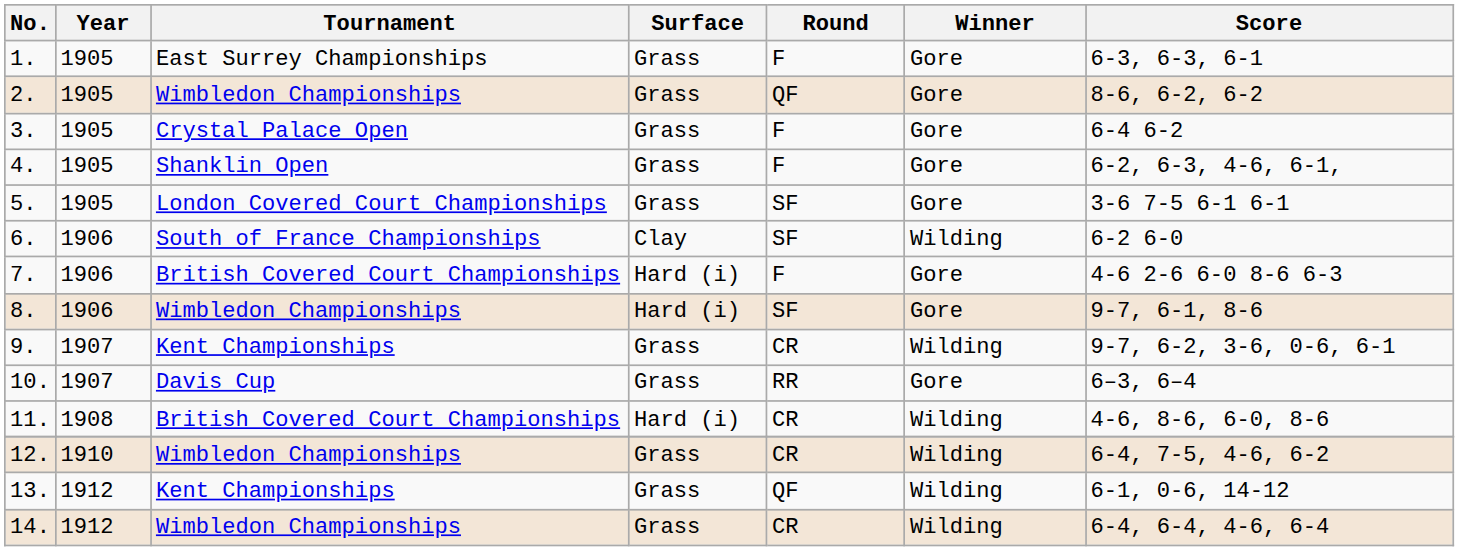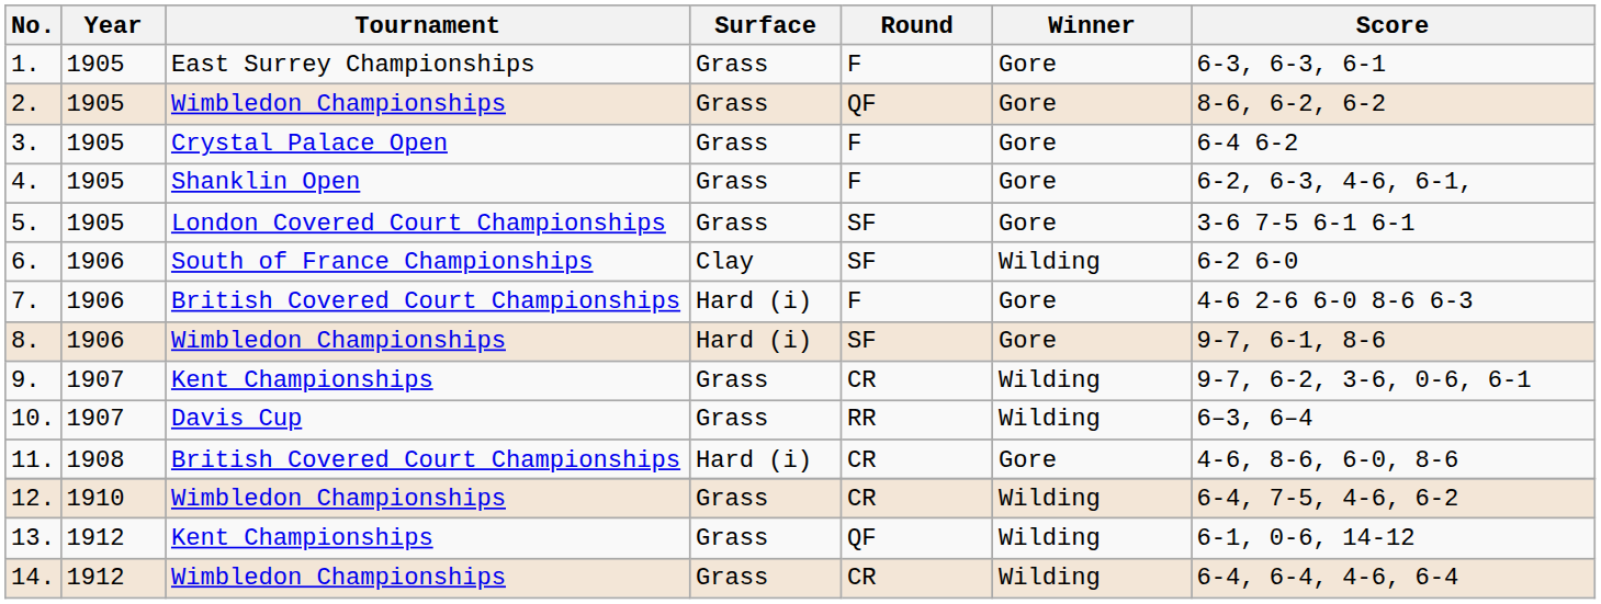10. | Winner: Gore -> Wilding
11. | Winner: Wilding -> Gore
